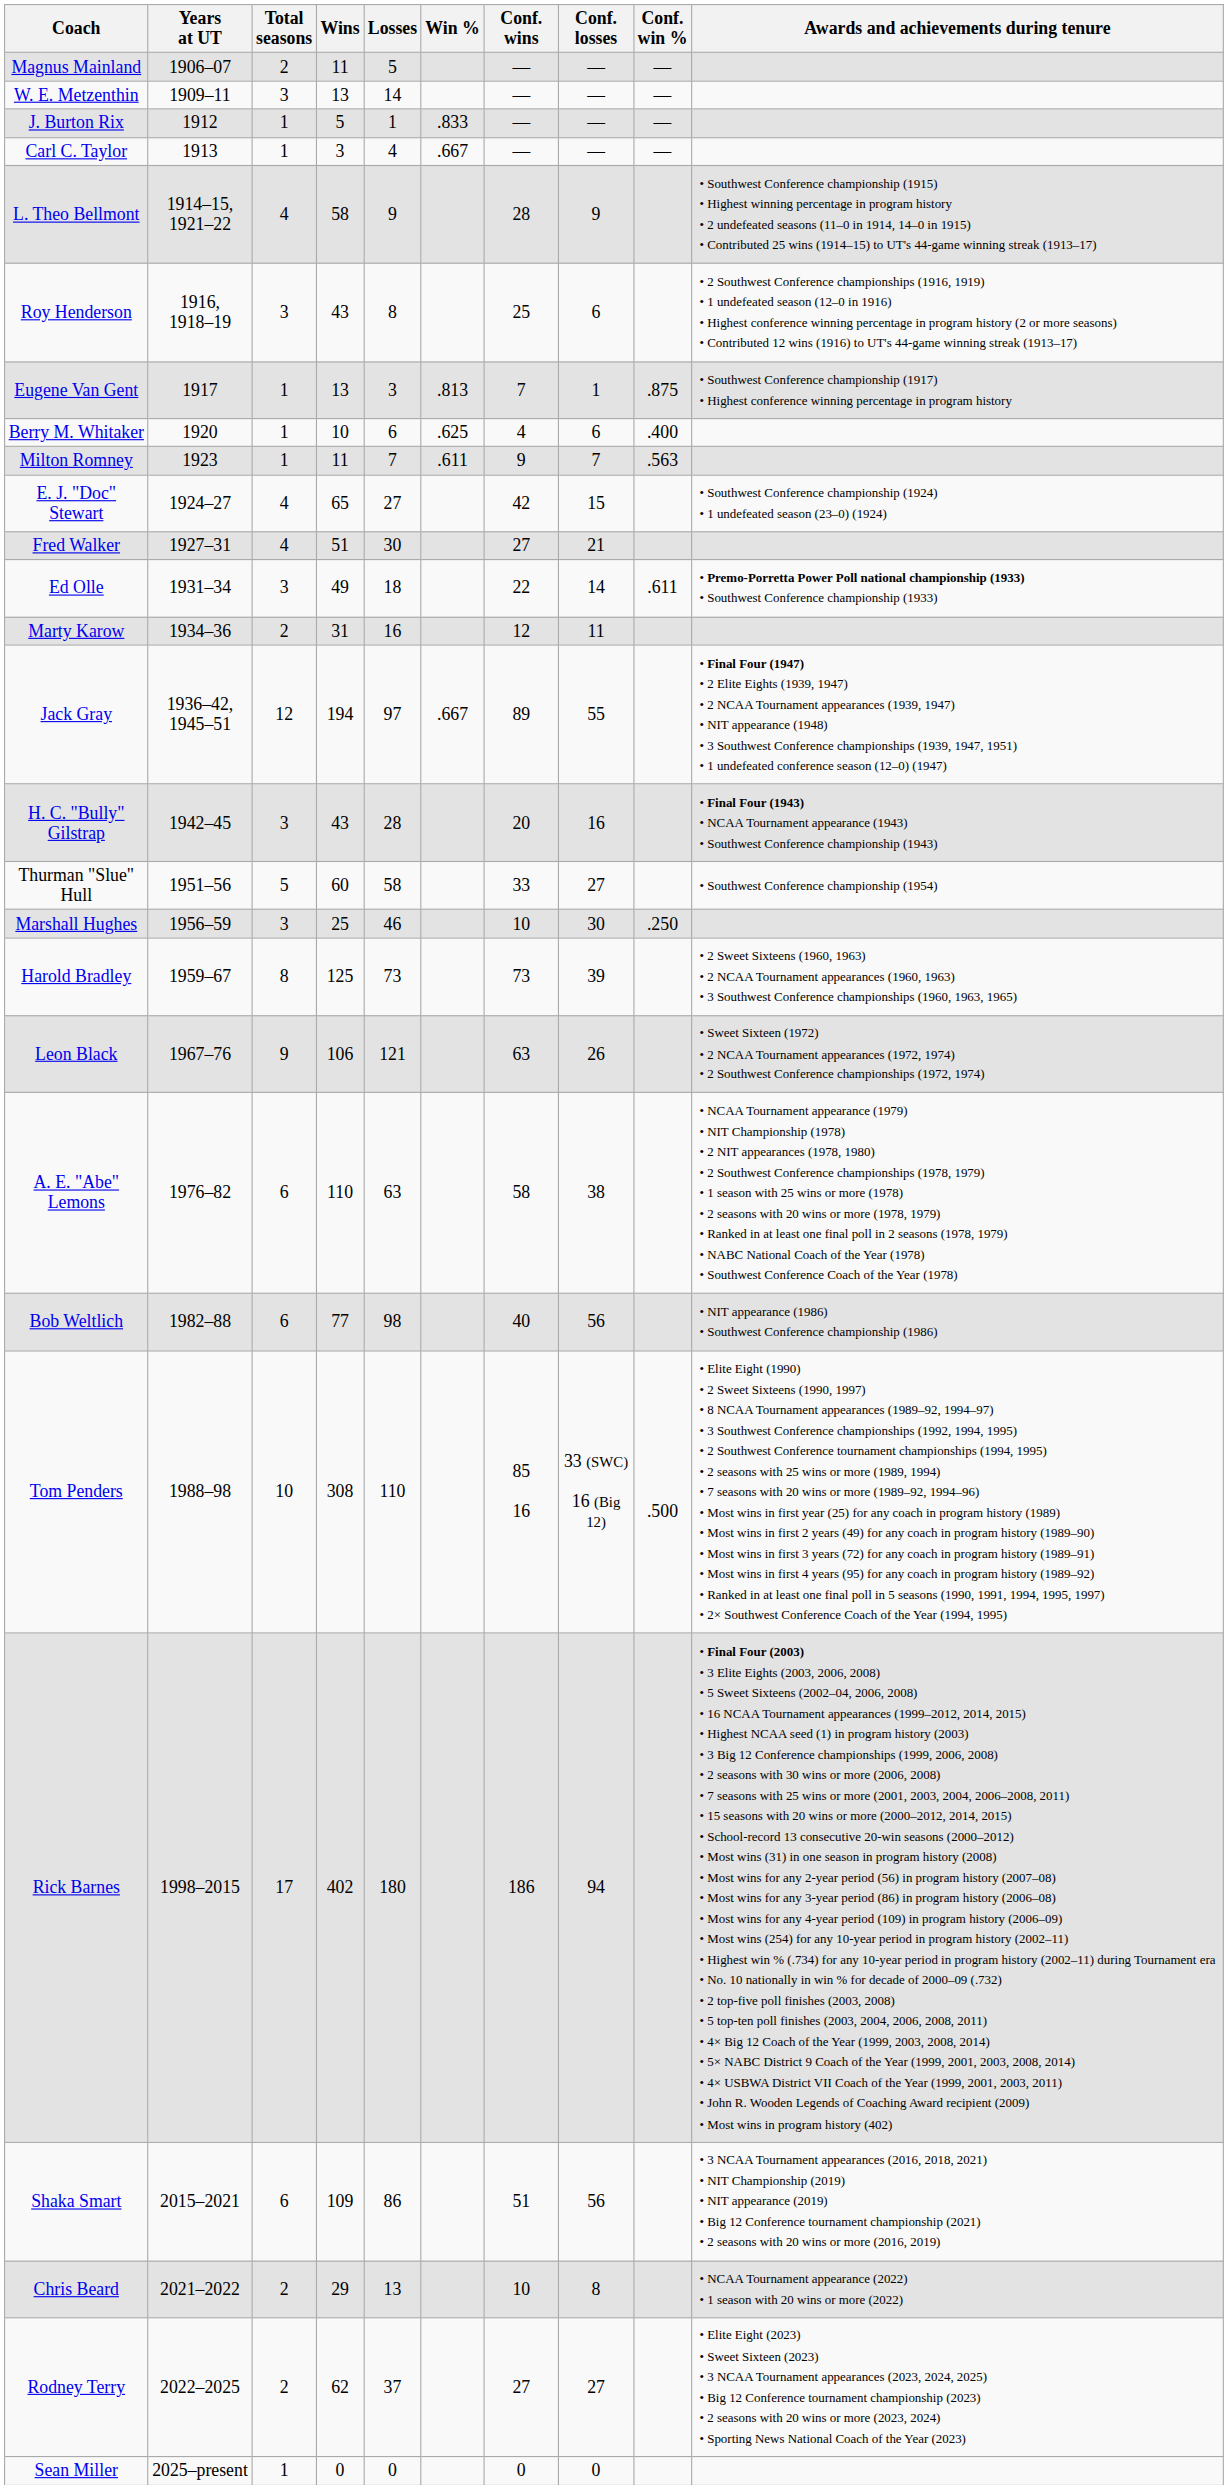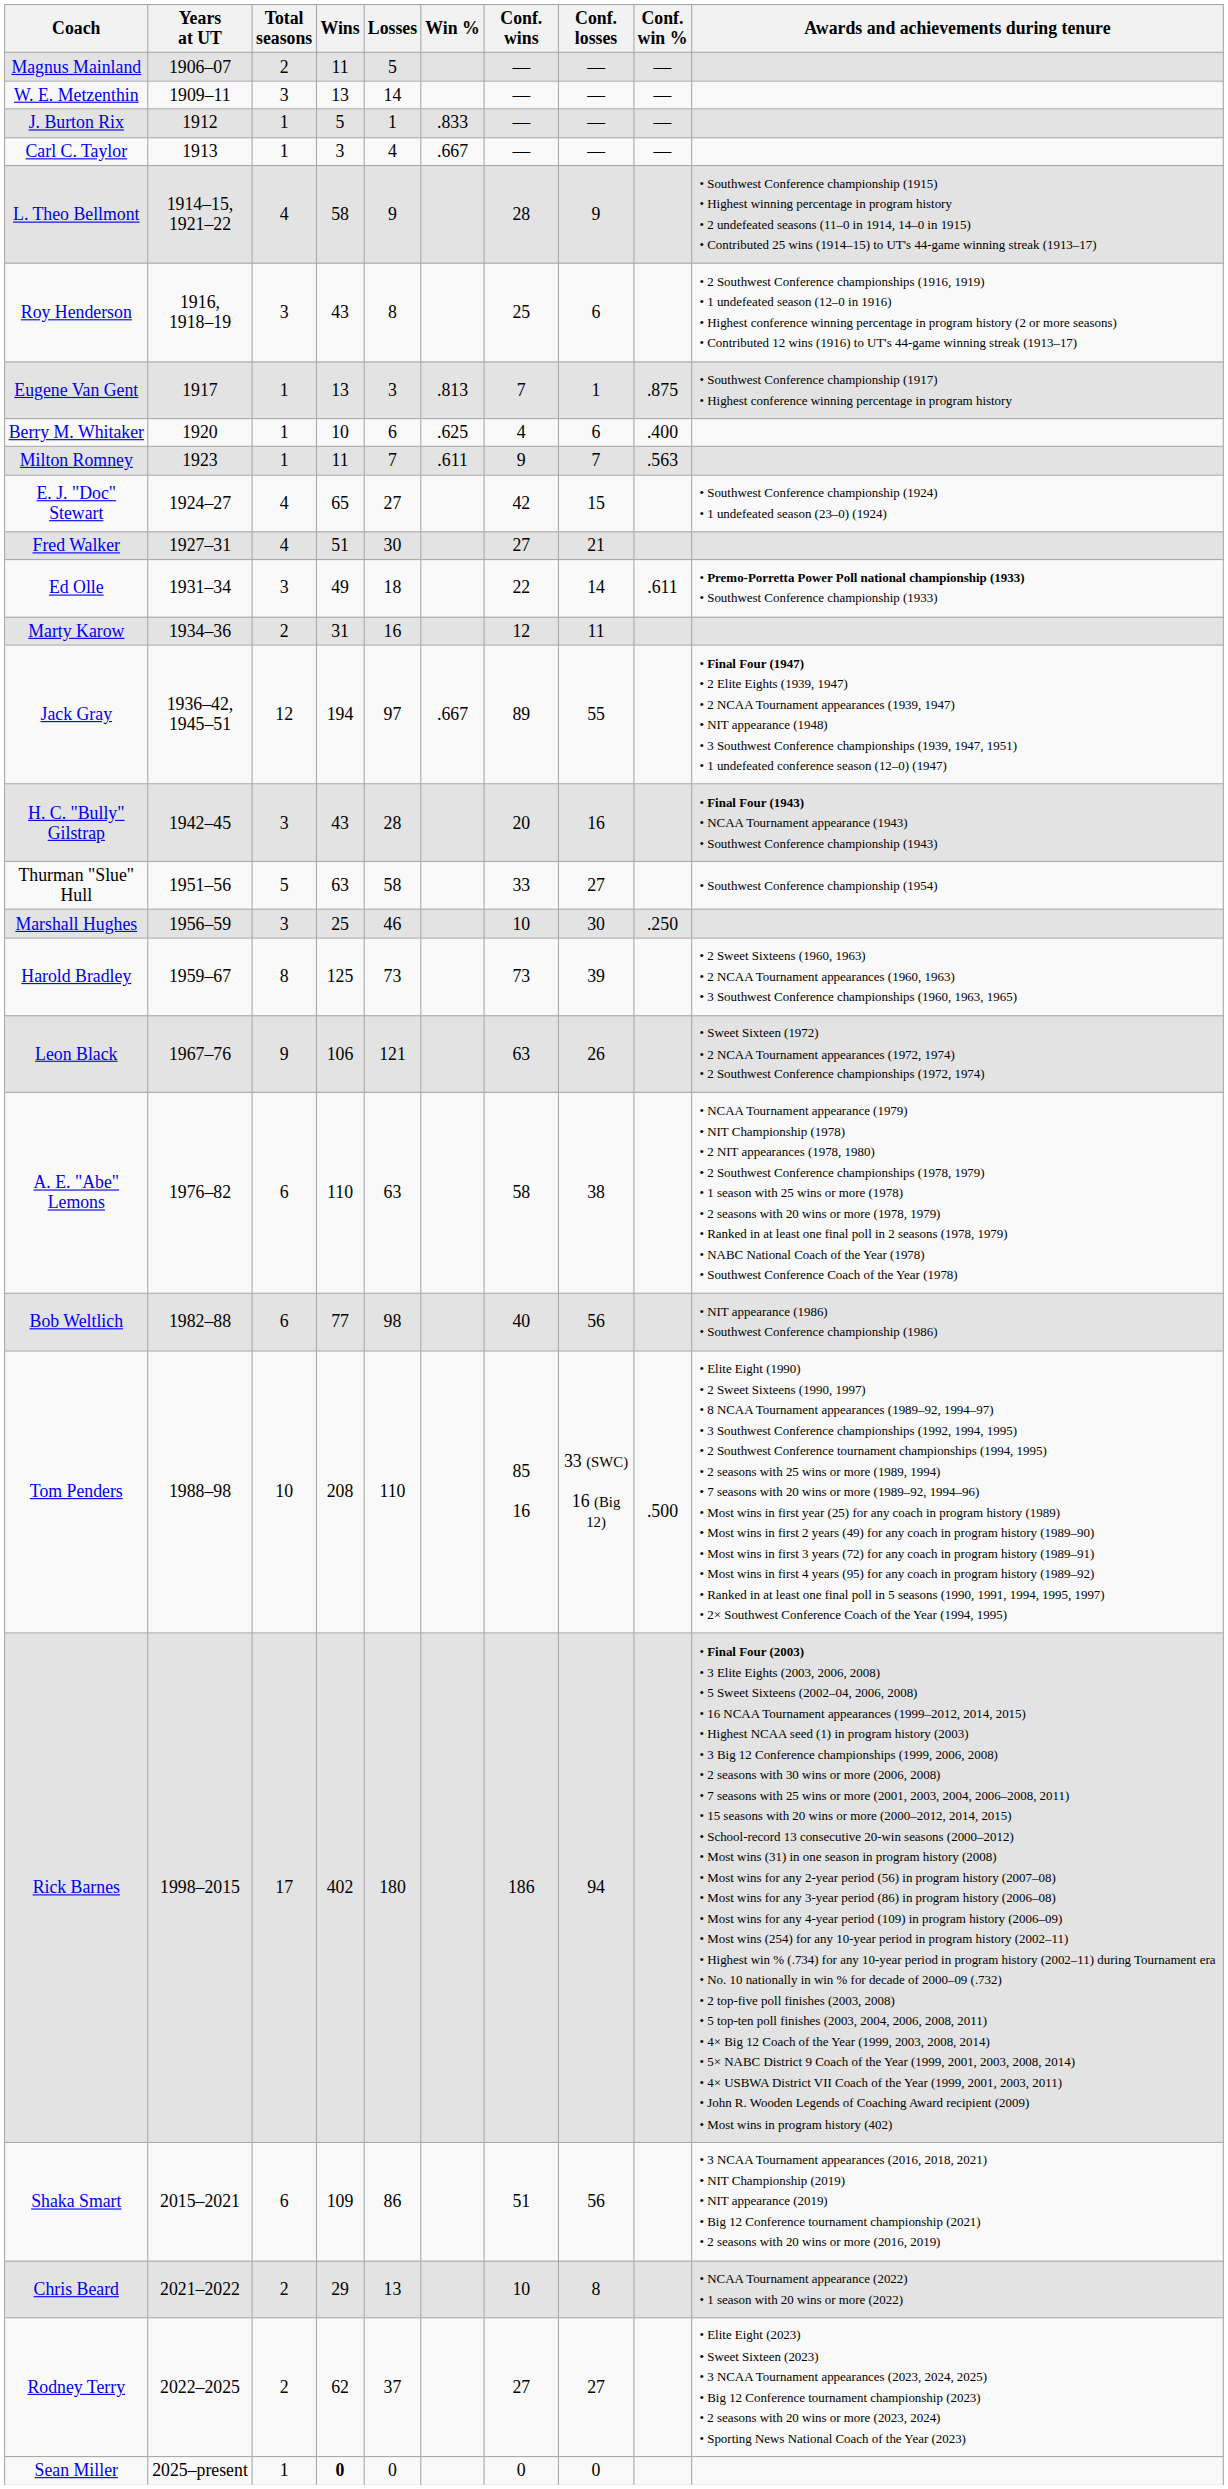Thurman "Slue" Hull | Wins: 60 -> 63
Tom Penders | Wins: 308 -> 208
Sean Miller | Wins: normal -> bold
